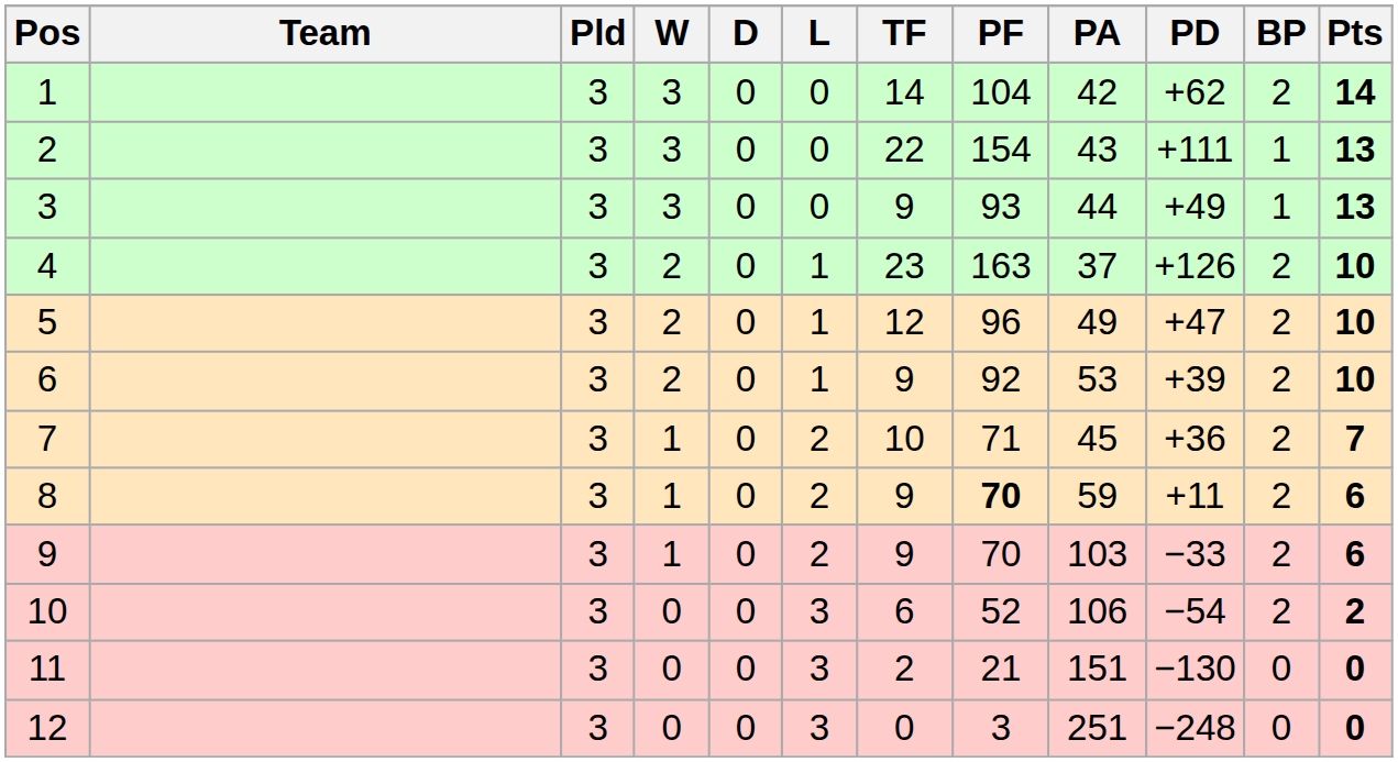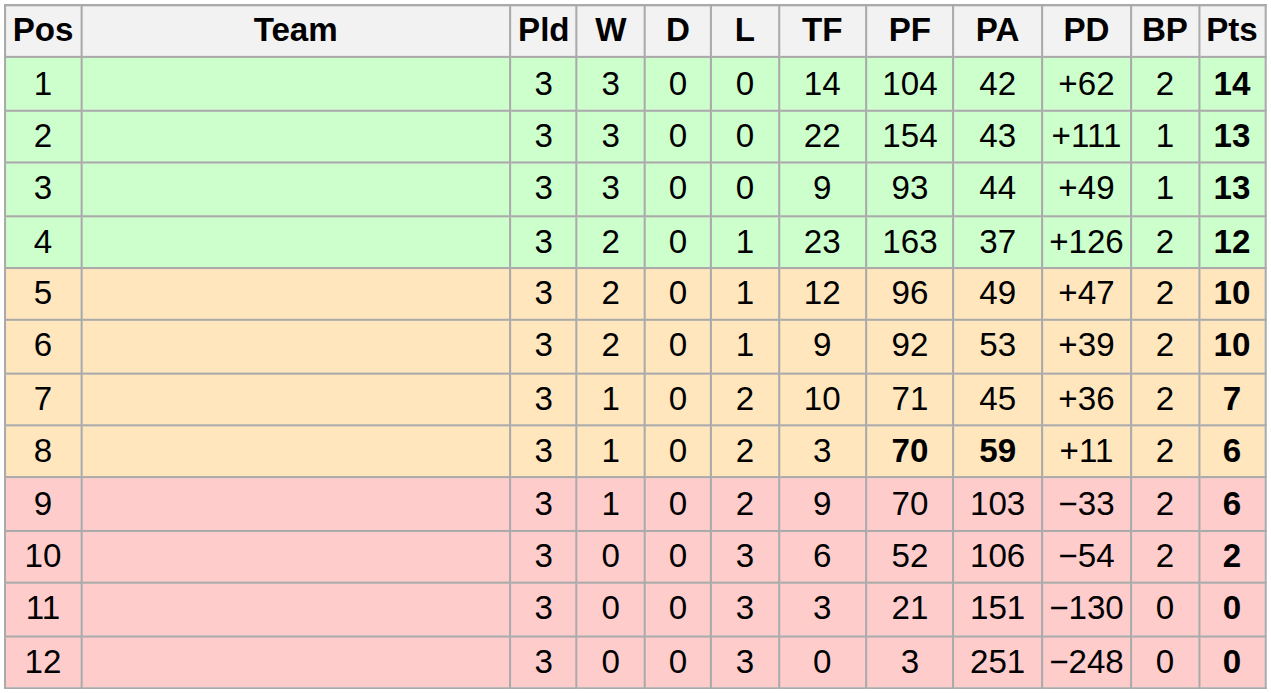4 | Pts: 10 -> 12
8 | TF: 9 -> 3
8 | PA: normal -> bold
11 | TF: 2 -> 3
